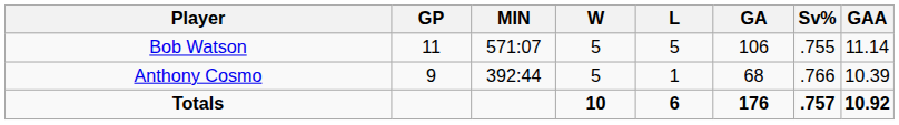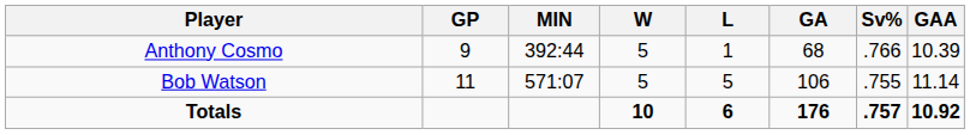rows swapped: Bob Watson <-> Anthony Cosmo
